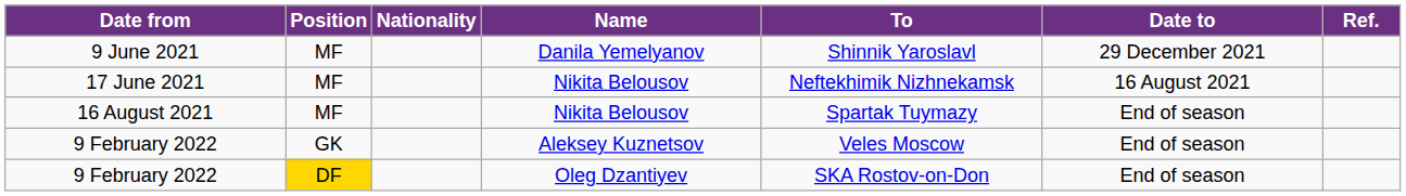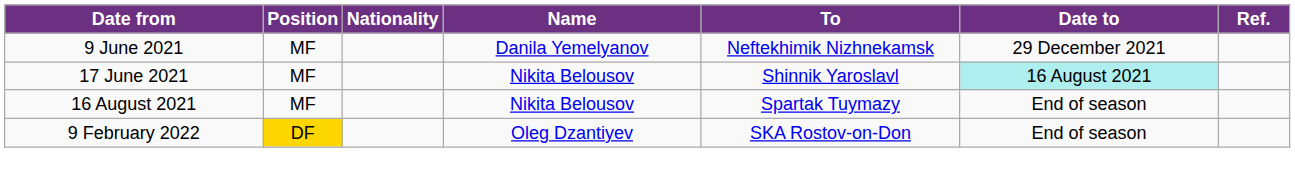9 June 2021 | To: Shinnik Yaroslavl -> Neftekhimik Nizhnekamsk
17 June 2021 | To: Neftekhimik Nizhnekamsk -> Shinnik Yaroslavl
17 June 2021 | Date to: no background -> paleturquoise background
- row: 9 February 2022 | GK | Aleksey Kuznetsov | Veles Moscow | End of season
